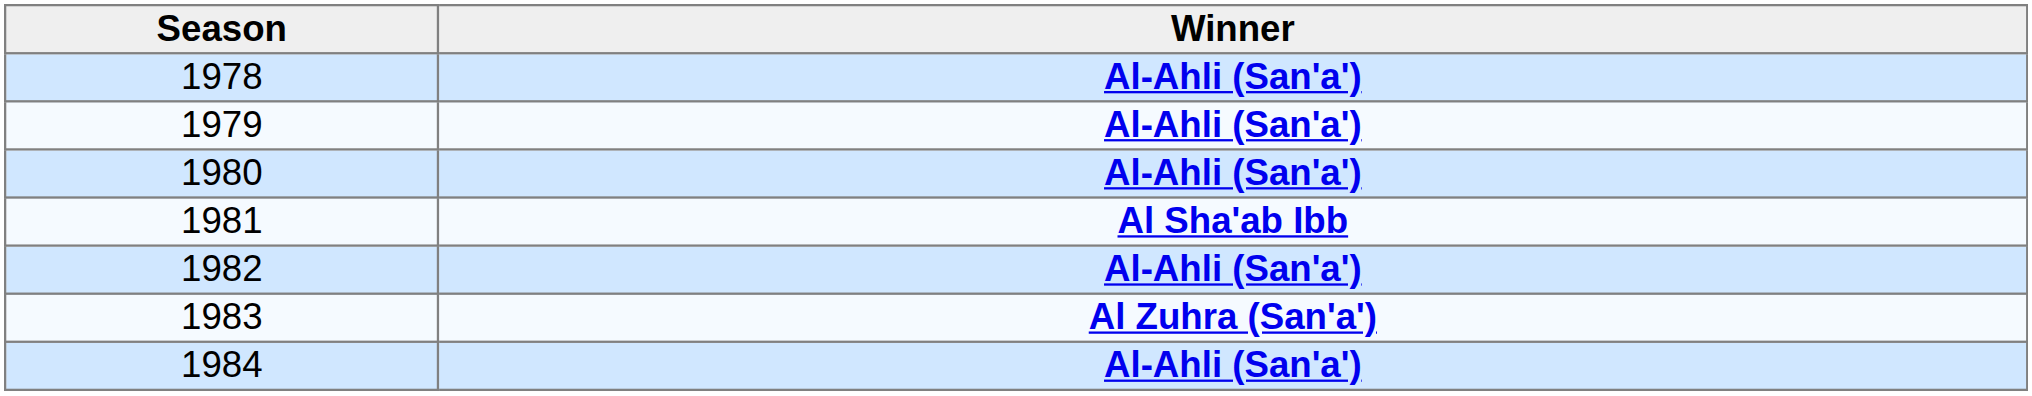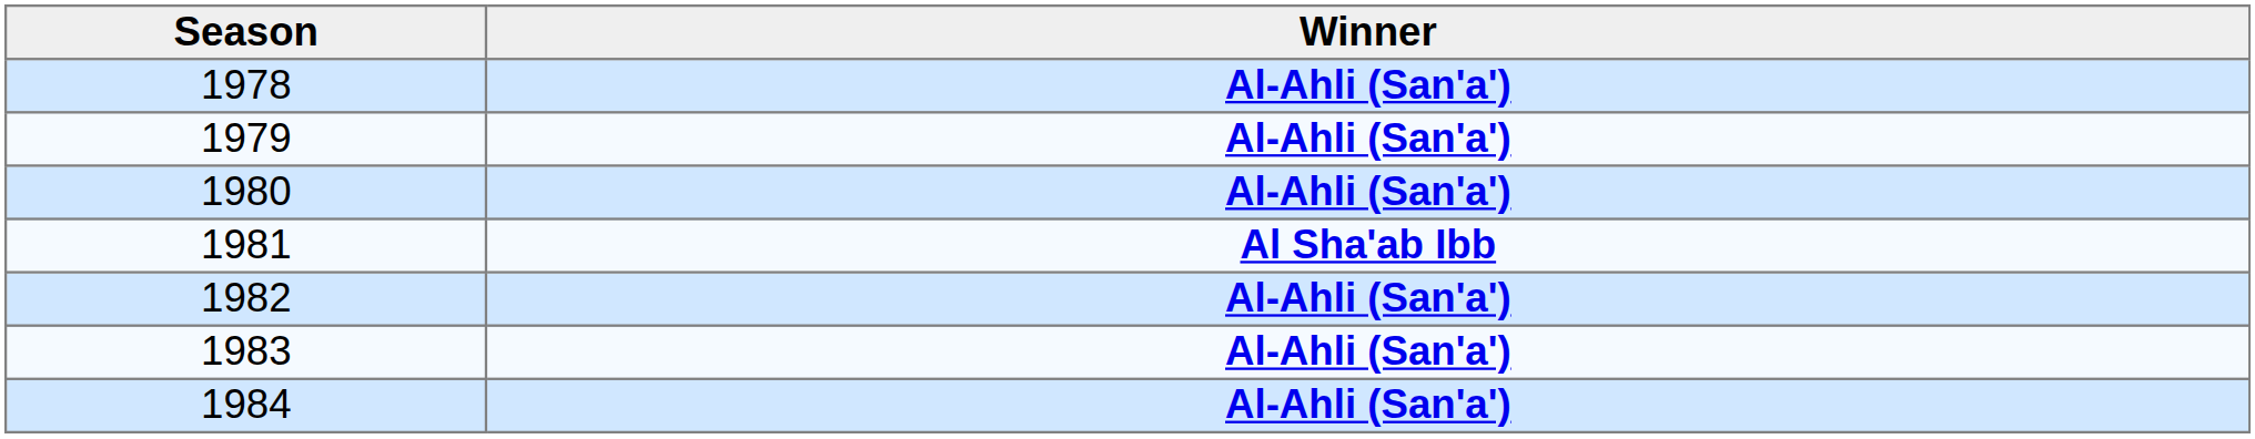1983 | Winner: Al Zuhra (San'a') -> Al-Ahli (San'a')
